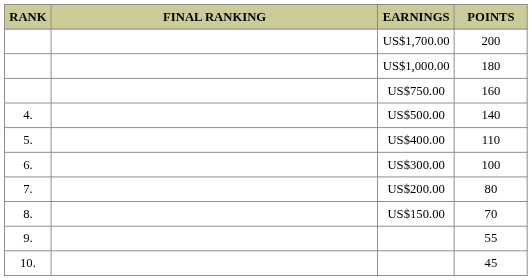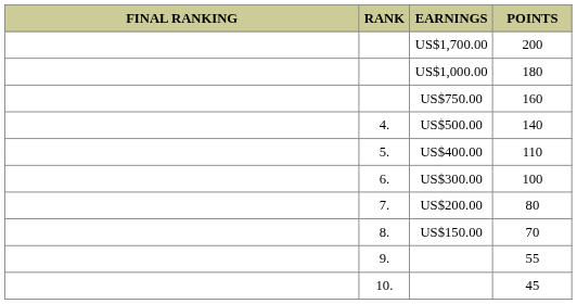columns swapped: RANK <-> FINAL RANKING
